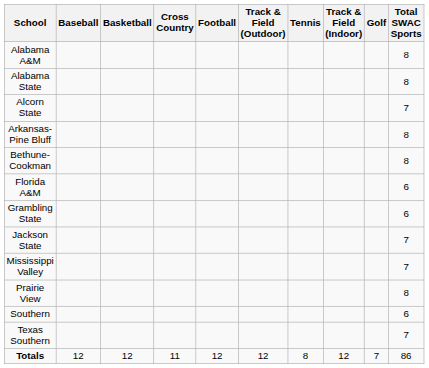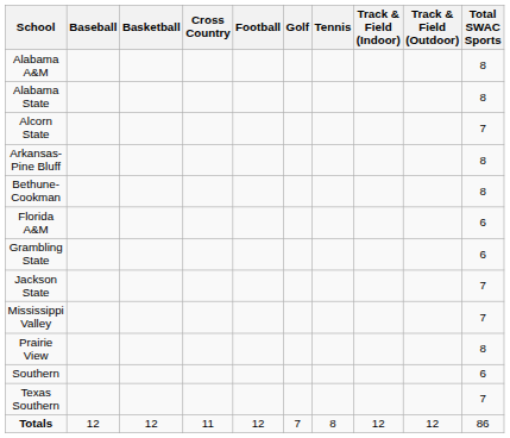columns swapped: Golf <-> Track & Field (Outdoor)
